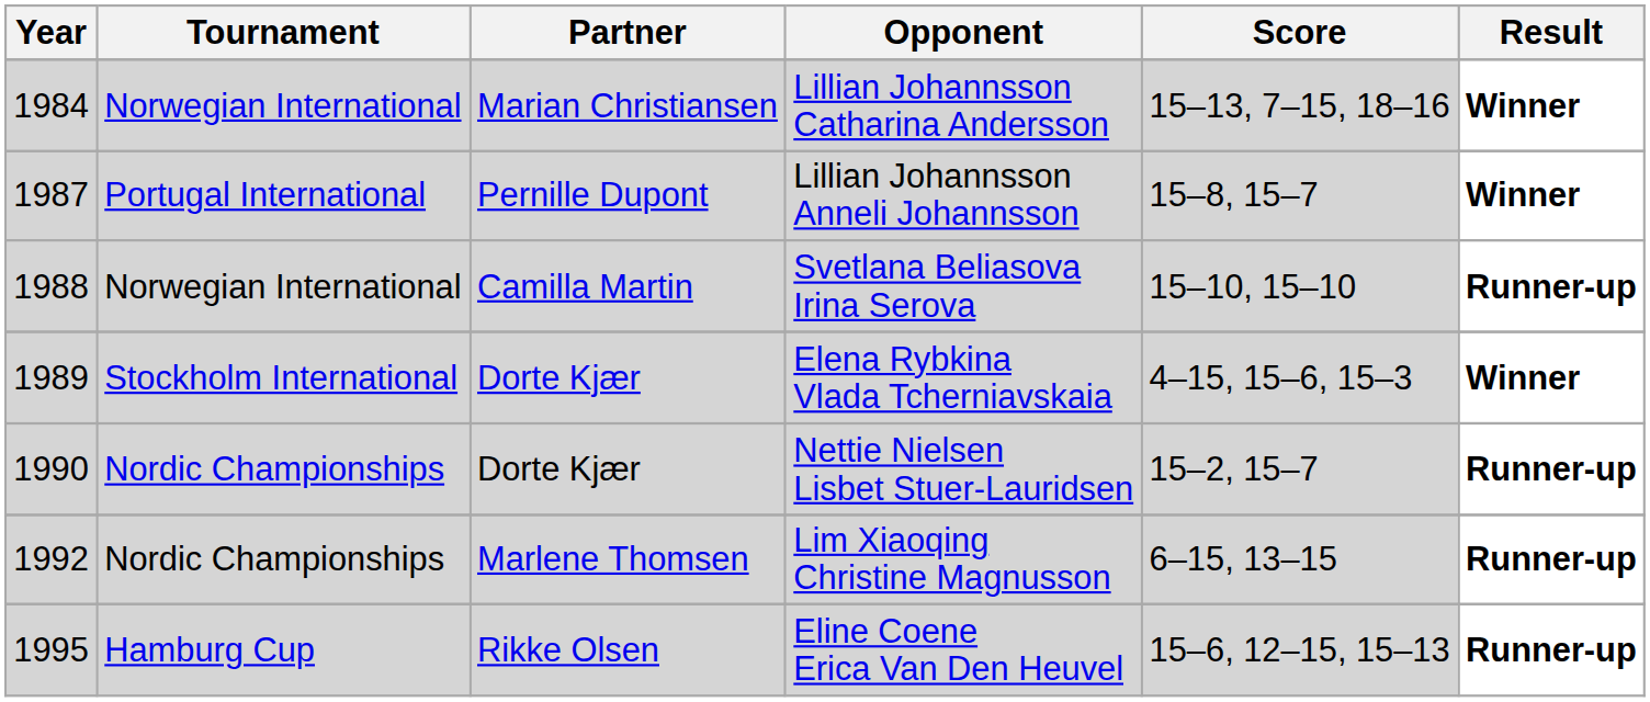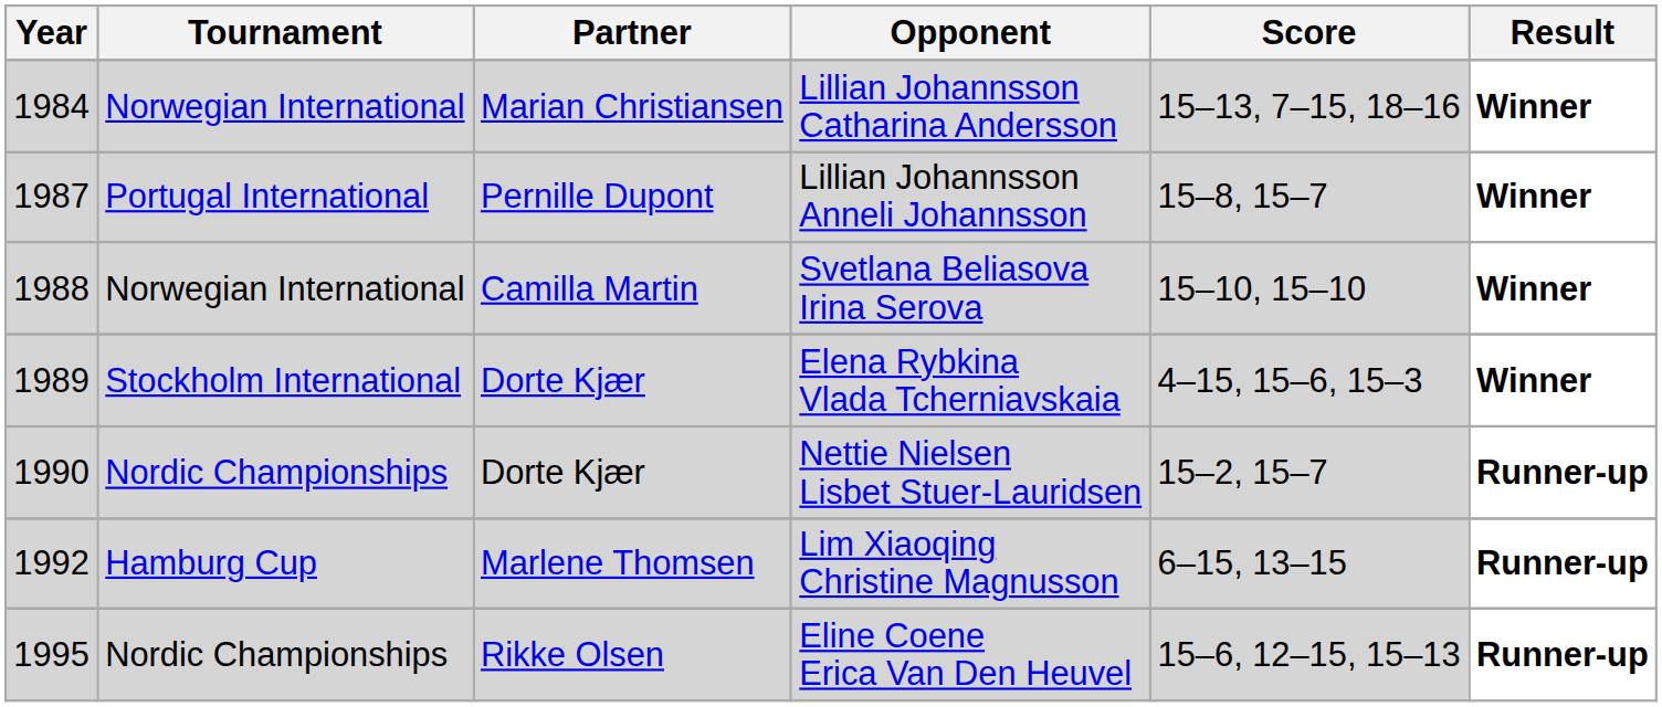Svetlana Beliasova Irina Serova | Result: Runner-up -> Winner
Lim Xiaoqing Christine Magnusson | Tournament: Nordic Championships -> Hamburg Cup
Eline Coene Erica Van Den Heuvel | Tournament: Hamburg Cup -> Nordic Championships
